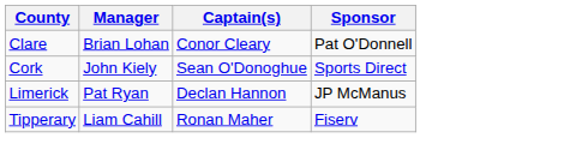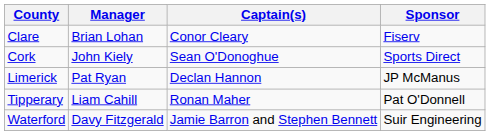Clare | Sponsor: Pat O'Donnell -> Fiserv
Tipperary | Sponsor: Fiserv -> Pat O'Donnell
+ row: Waterford | Davy Fitzgerald | Jamie Barron and Stephen Bennett | Suir Engineering
